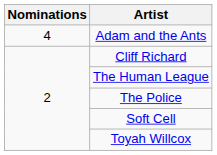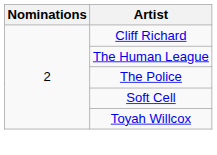- row: 4 | Adam and the Ants
